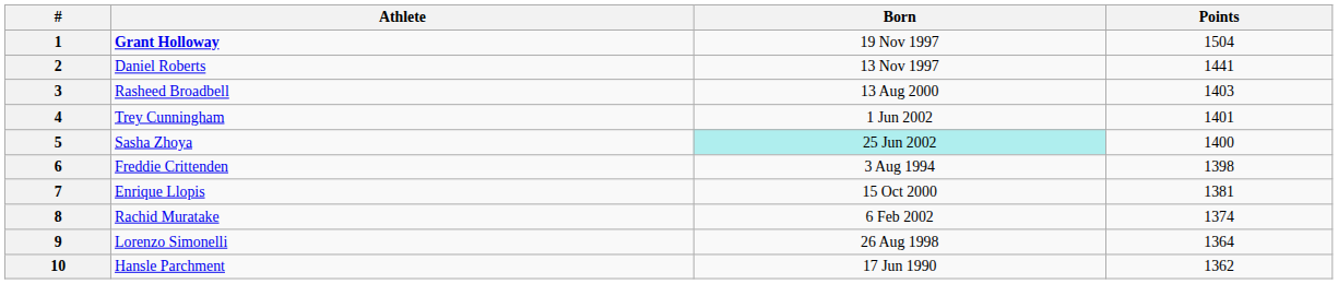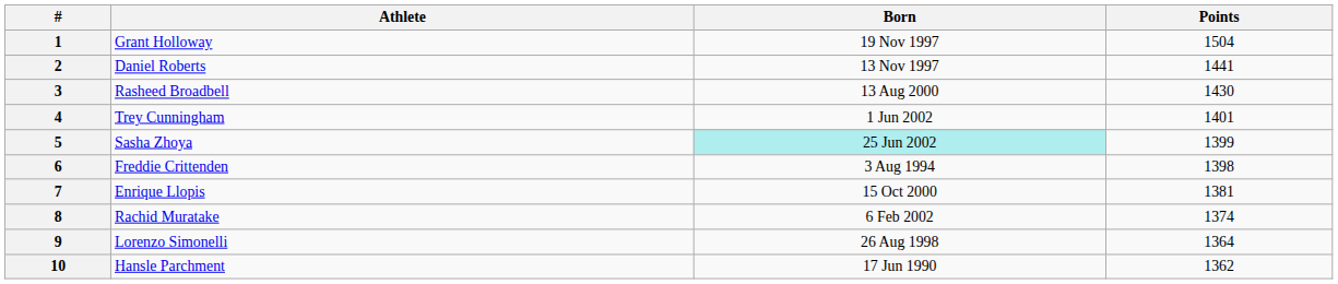1 | Athlete: bold -> normal
3 | Points: 1403 -> 1430
5 | Points: 1400 -> 1399
